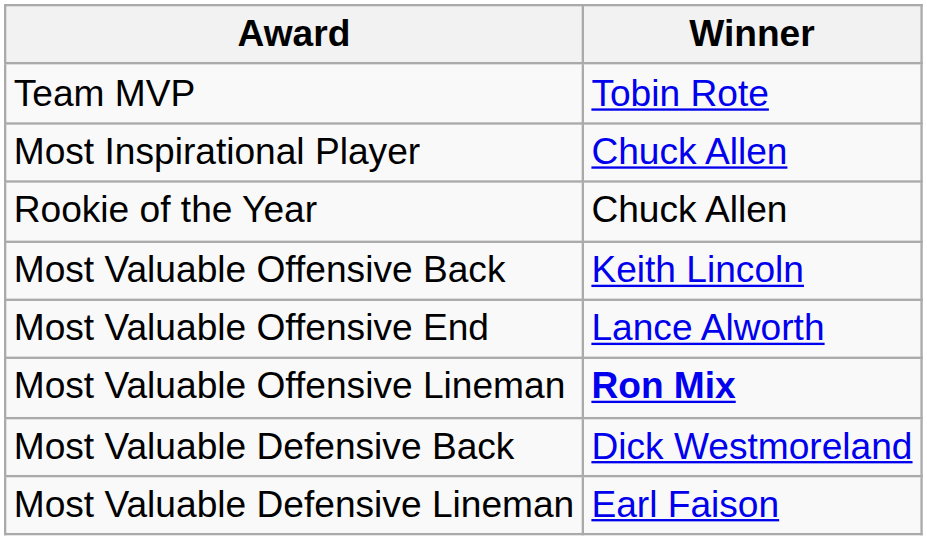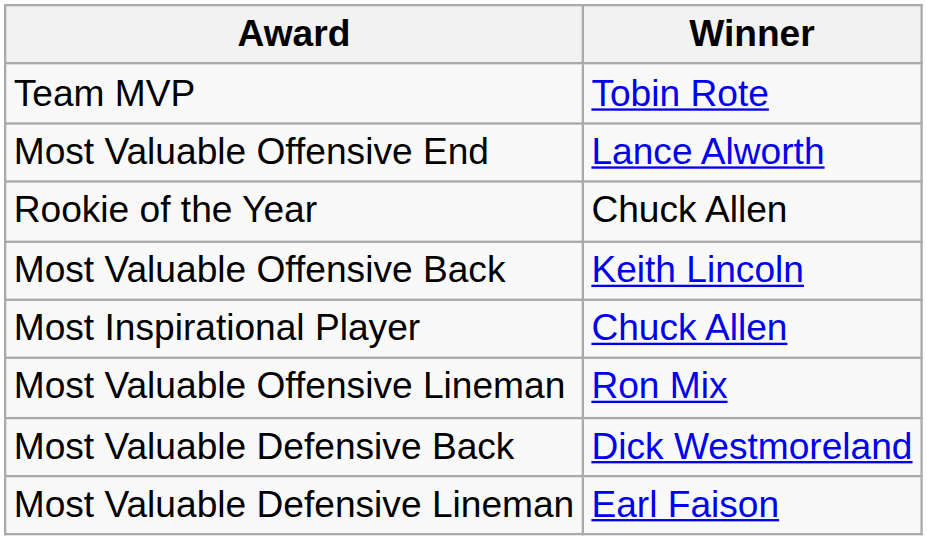rows swapped: Most Inspirational Player <-> Most Valuable Offensive End
Most Valuable Offensive Lineman | Winner: bold -> normal
